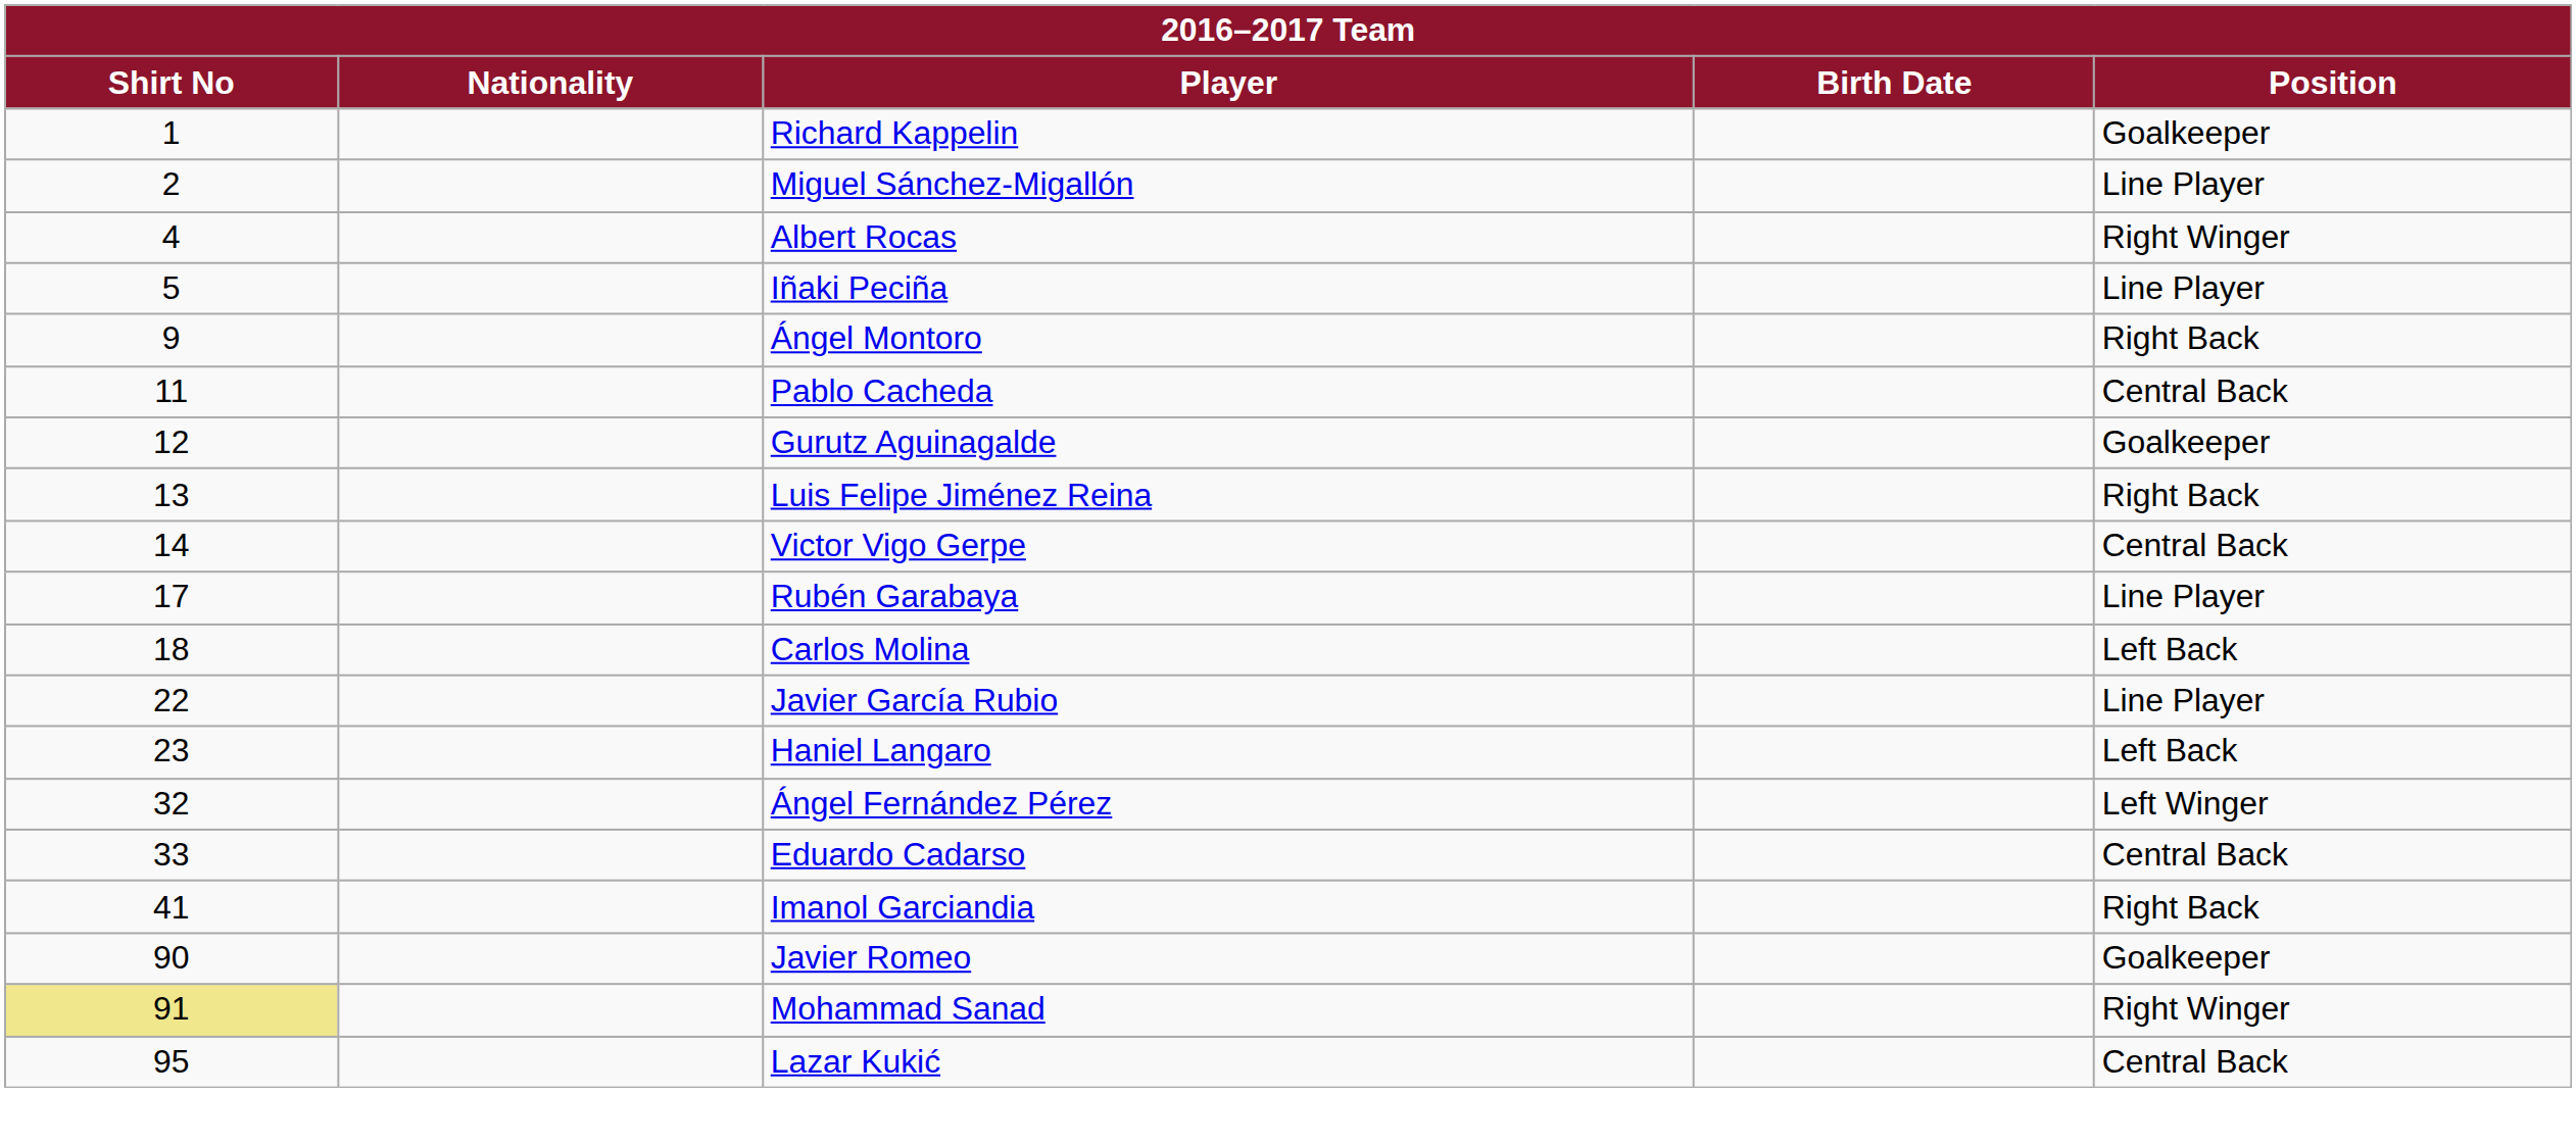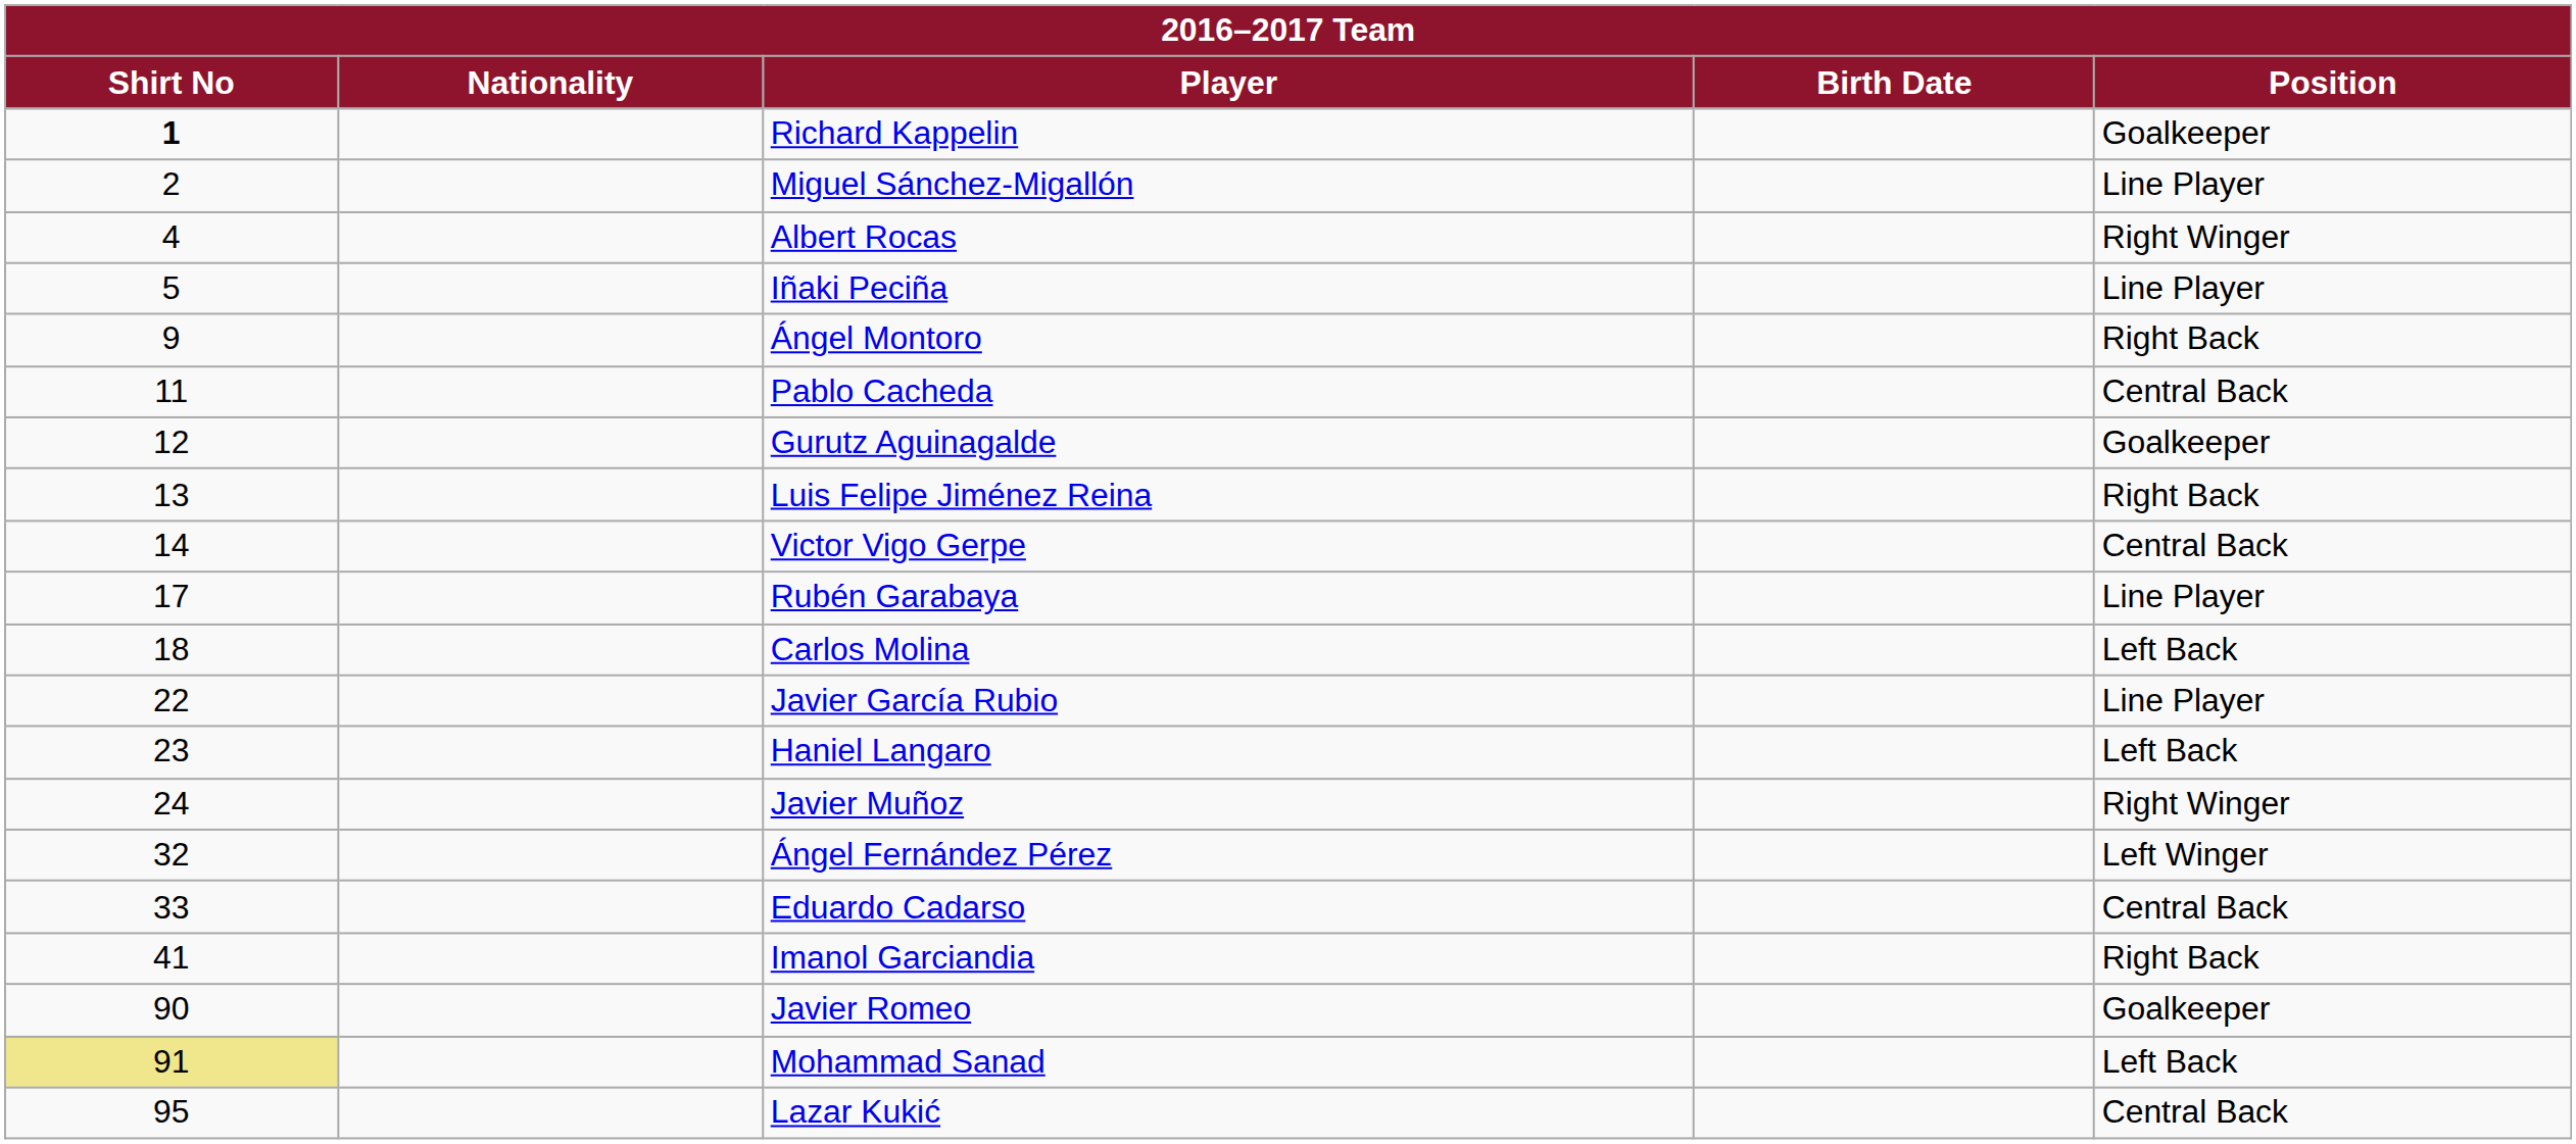Richard Kappelin | Shirt No: normal -> bold
+ row: 24 | Javier Muñoz | Right Winger
Mohammad Sanad | Position: Right Winger -> Left Back
